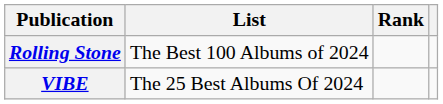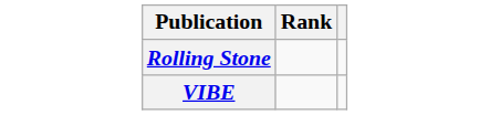- column: List | The Best 100 Albums of 2024 | The 25 Best Albums Of 2024
